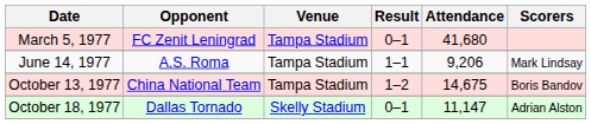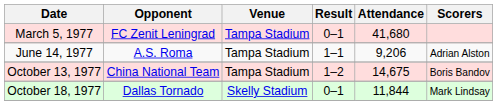June 14, 1977 | Scorers: Mark Lindsay -> Adrian Alston
October 18, 1977 | Attendance: 11,147 -> 11,844
October 18, 1977 | Scorers: Adrian Alston -> Mark Lindsay
